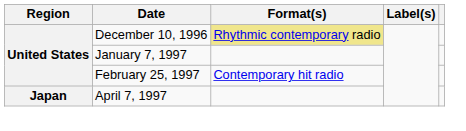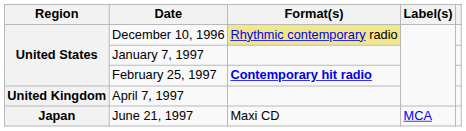February 25, 1997 | Format(s): normal -> bold
April 7, 1997 | Region: Japan -> United Kingdom
+ row: Japan | June 21, 1997 | Maxi CD | MCA
